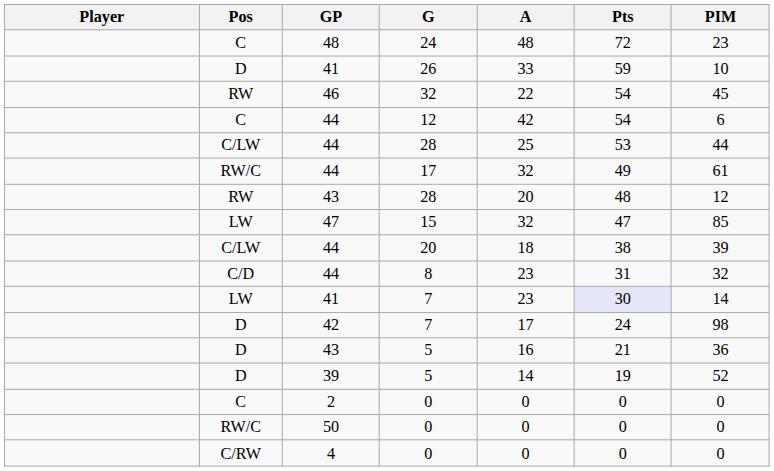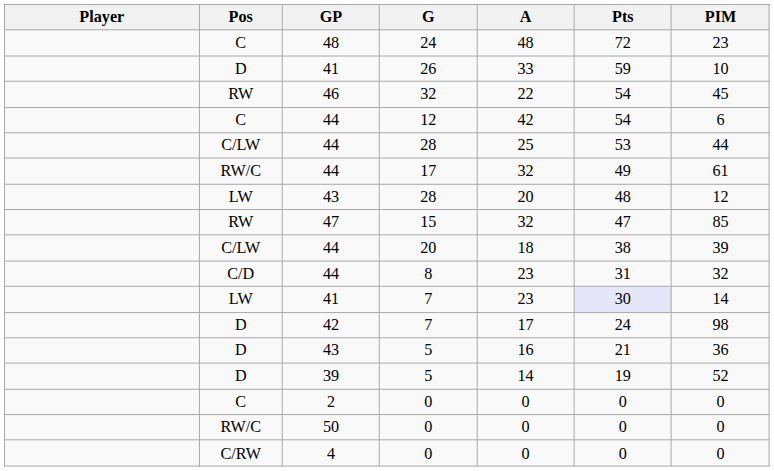43 / 28 | Pos: RW -> LW
15 | Pos: LW -> RW
